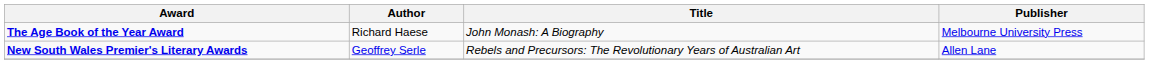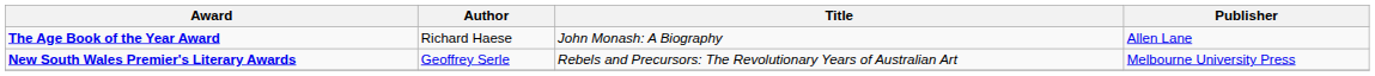The Age Book of the Year Award | Publisher: Melbourne University Press -> Allen Lane
New South Wales Premier's Literary Awards | Publisher: Allen Lane -> Melbourne University Press
